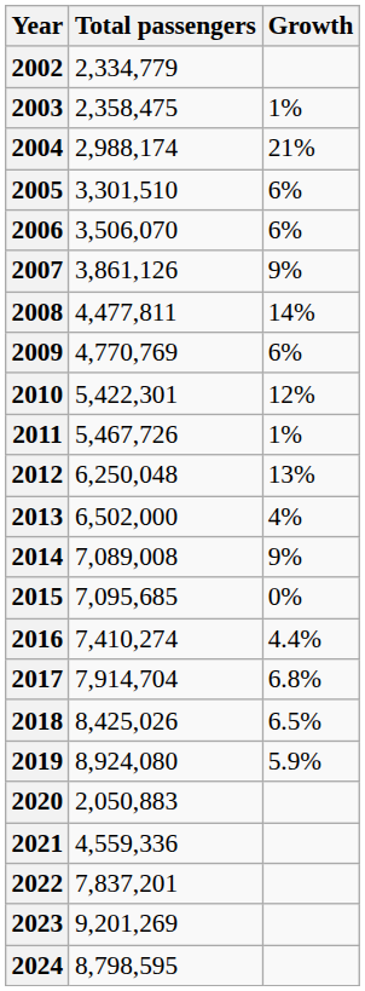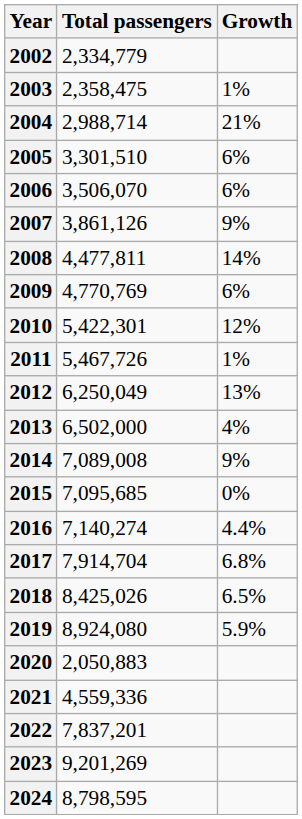2004 | Total passengers: 2,988,174 -> 2,988,714
2012 | Total passengers: 6,250,048 -> 6,250,049
2016 | Total passengers: 7,410,274 -> 7,140,274
